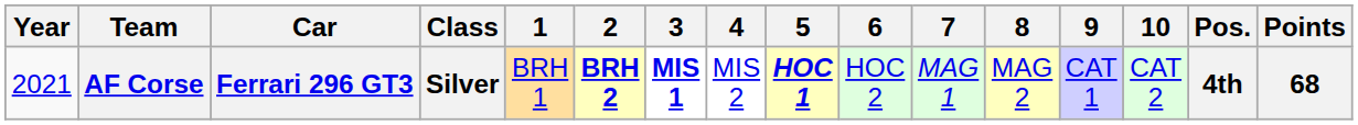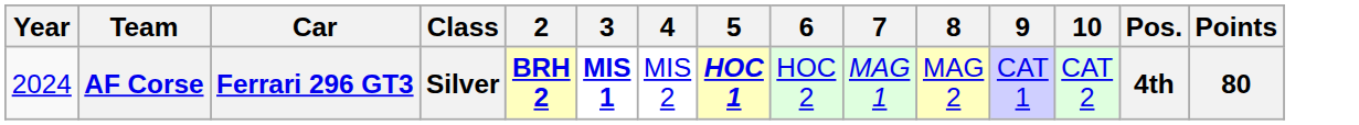- column: 1 | BRH 1
AF Corse | Year: 2021 -> 2024
AF Corse | Points: 68 -> 80
